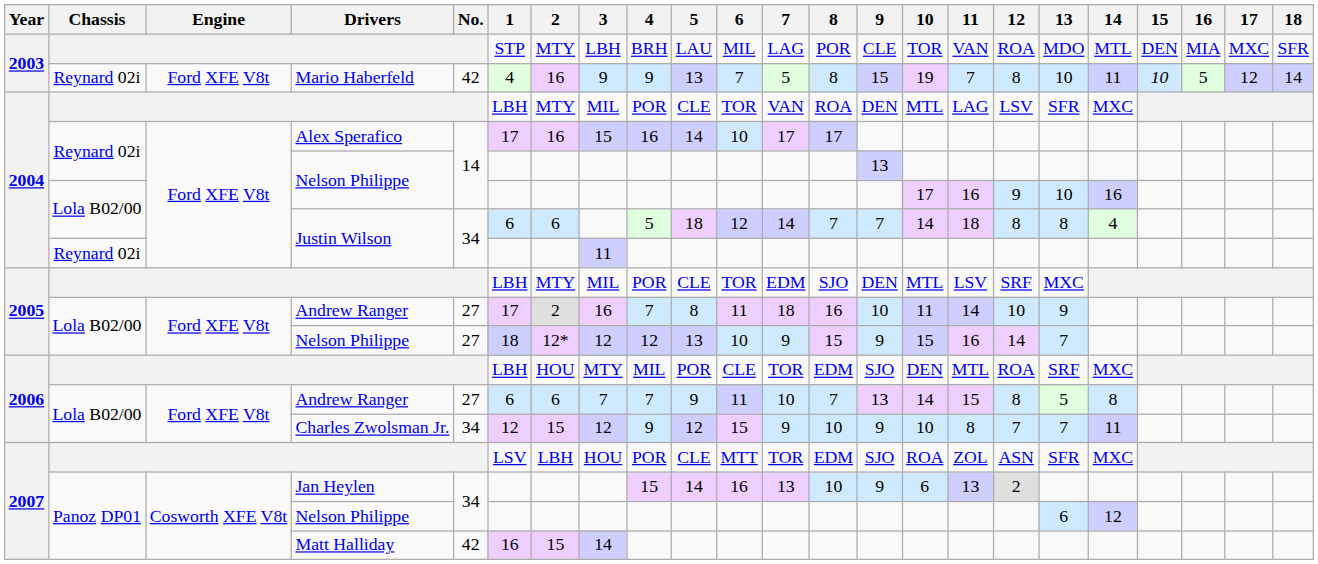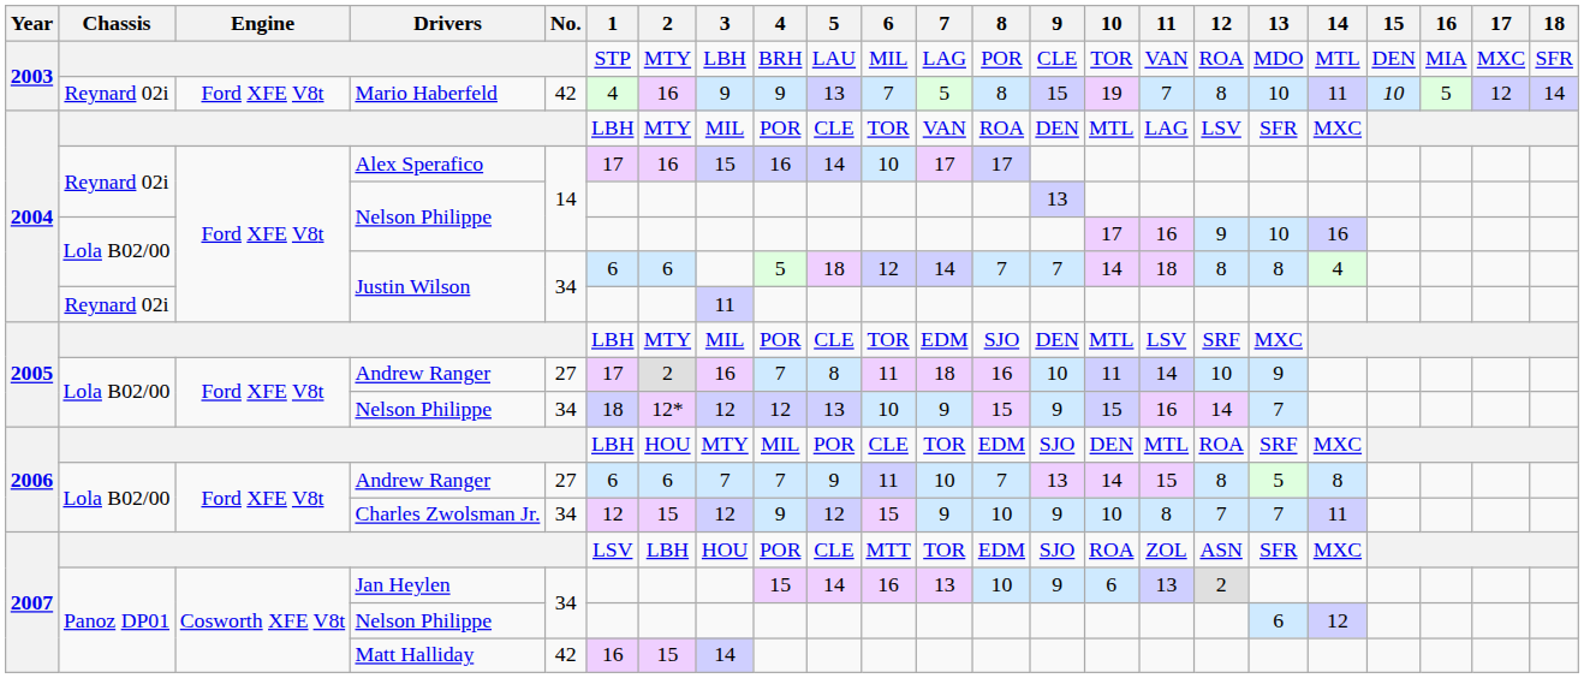2005 / Nelson Philippe | No.: 27 -> 34
